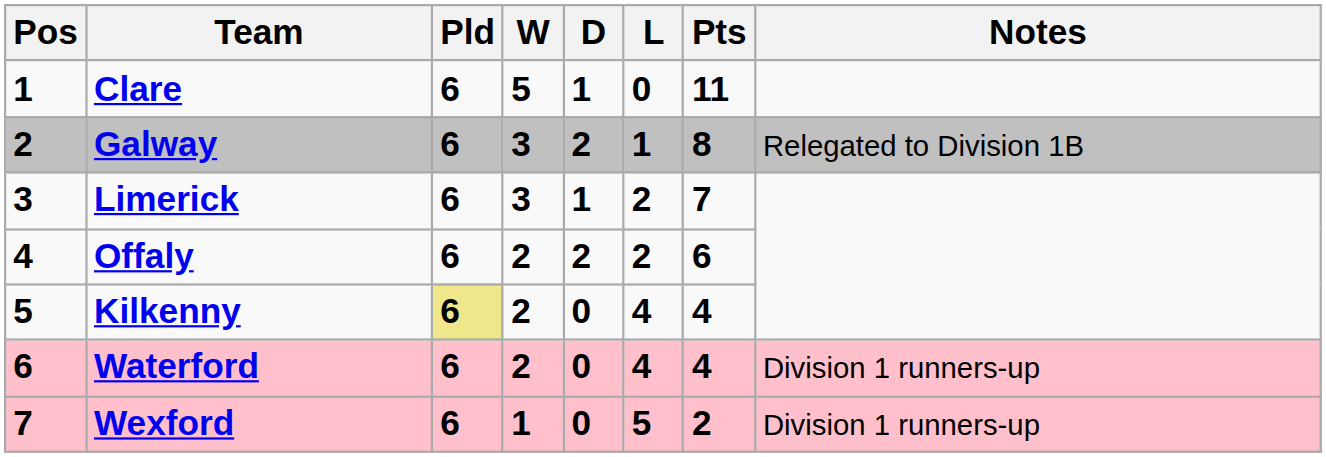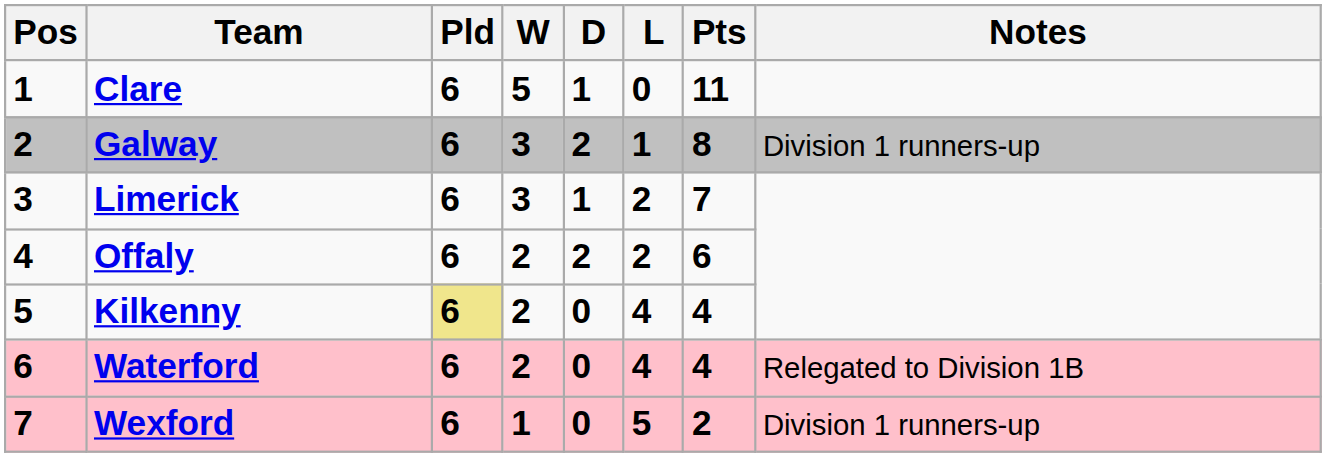Galway | Notes: Relegated to Division 1B -> Division 1 runners-up
Waterford | Notes: Division 1 runners-up -> Relegated to Division 1B
